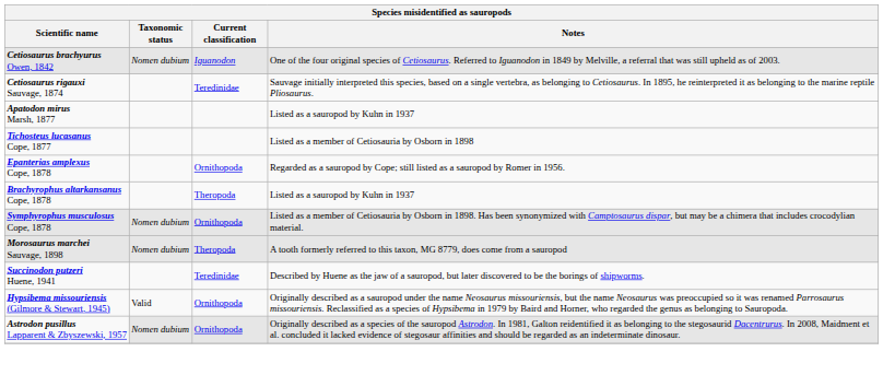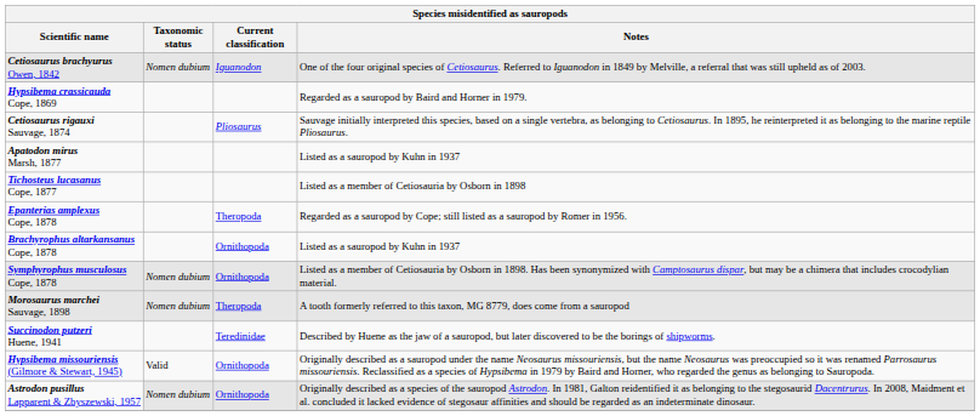+ row: Hypsibema crassicauda Cope, 1869 | Regarded as a sauropod by Baird and Horner in 1979.
Cetiosaurus rigauxi Sauvage, 1874 | Current classification: Teredinidae -> Pliosaurus
Epanterias amplexus Cope, 1878 | Current classification: Ornithopoda -> Theropoda
Brachyrophus altarkansanus Cope, 1878 | Current classification: Theropoda -> Ornithopoda
